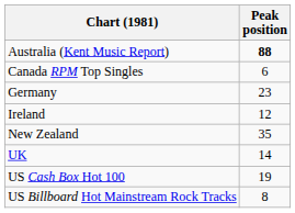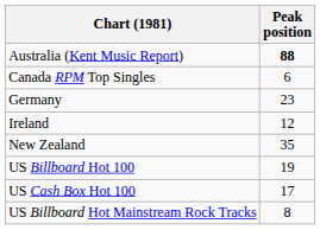- row: UK | 14
+ row: US Billboard Hot 100 | 19
US Cash Box Hot 100 | Peak position: 19 -> 17
